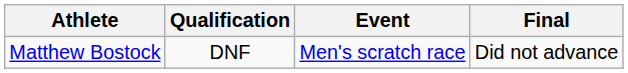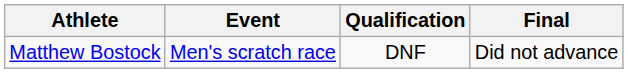columns swapped: Event <-> Qualification
